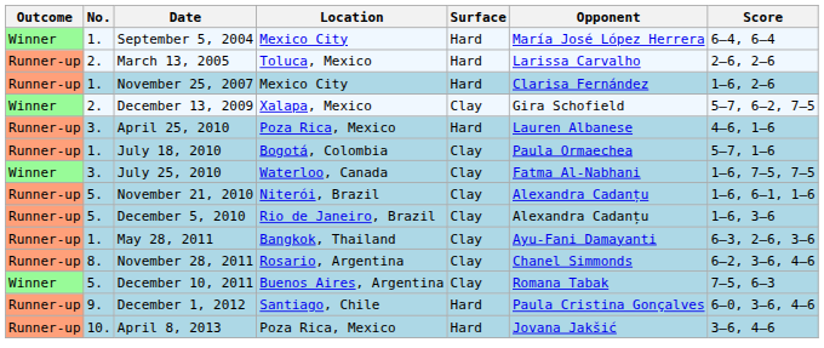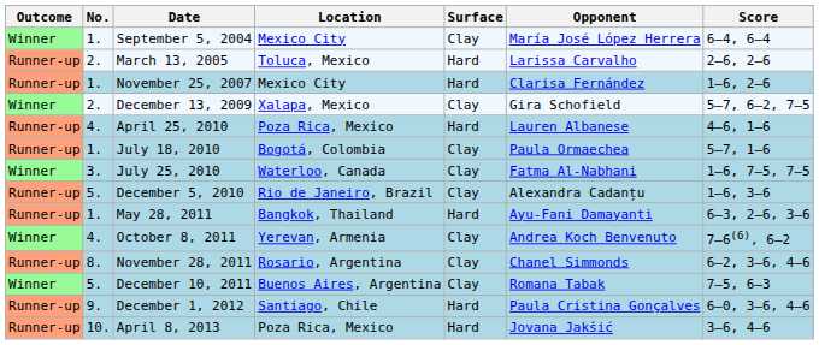September 5, 2004 | Surface: Hard -> Clay
April 25, 2010 | No.: 3. -> 4.
- row: Runner-up | 5. | November 21, 2010 | Niterói, Brazil | Clay | Alexandra Cadanțu | 1–6, 6–1, 1–6
May 28, 2011 | Surface: Clay -> Hard
+ row: Winner | 4. | October 8, 2011 | Yerevan, Armenia | Clay | Andrea Koch Benvenuto | 7–6(6), 6–2
